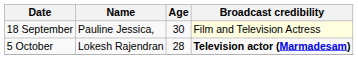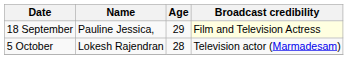18 September | Age: 30 -> 29
5 October | Broadcast credibility: bold -> normal
